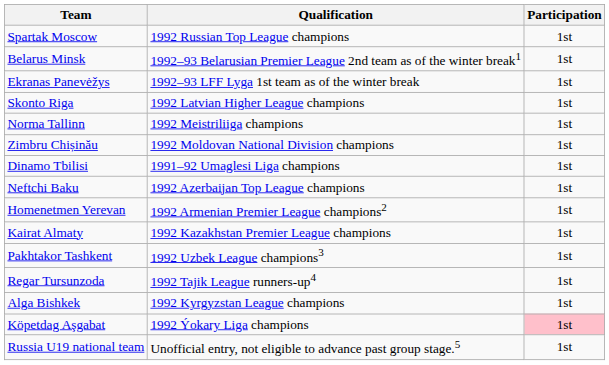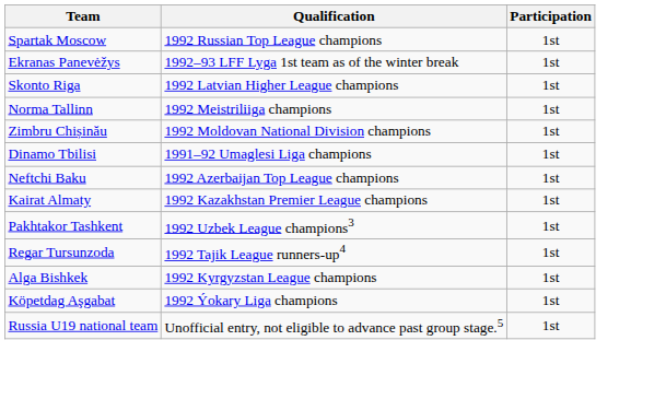- row: Belarus Minsk | 1992–93 Belarusian Premier League 2nd team as of the winter break1 | 1st
- row: Homenetmen Yerevan | 1992 Armenian Premier League champions2 | 1st
Köpetdag Aşgabat | Participation: pink background -> no background
